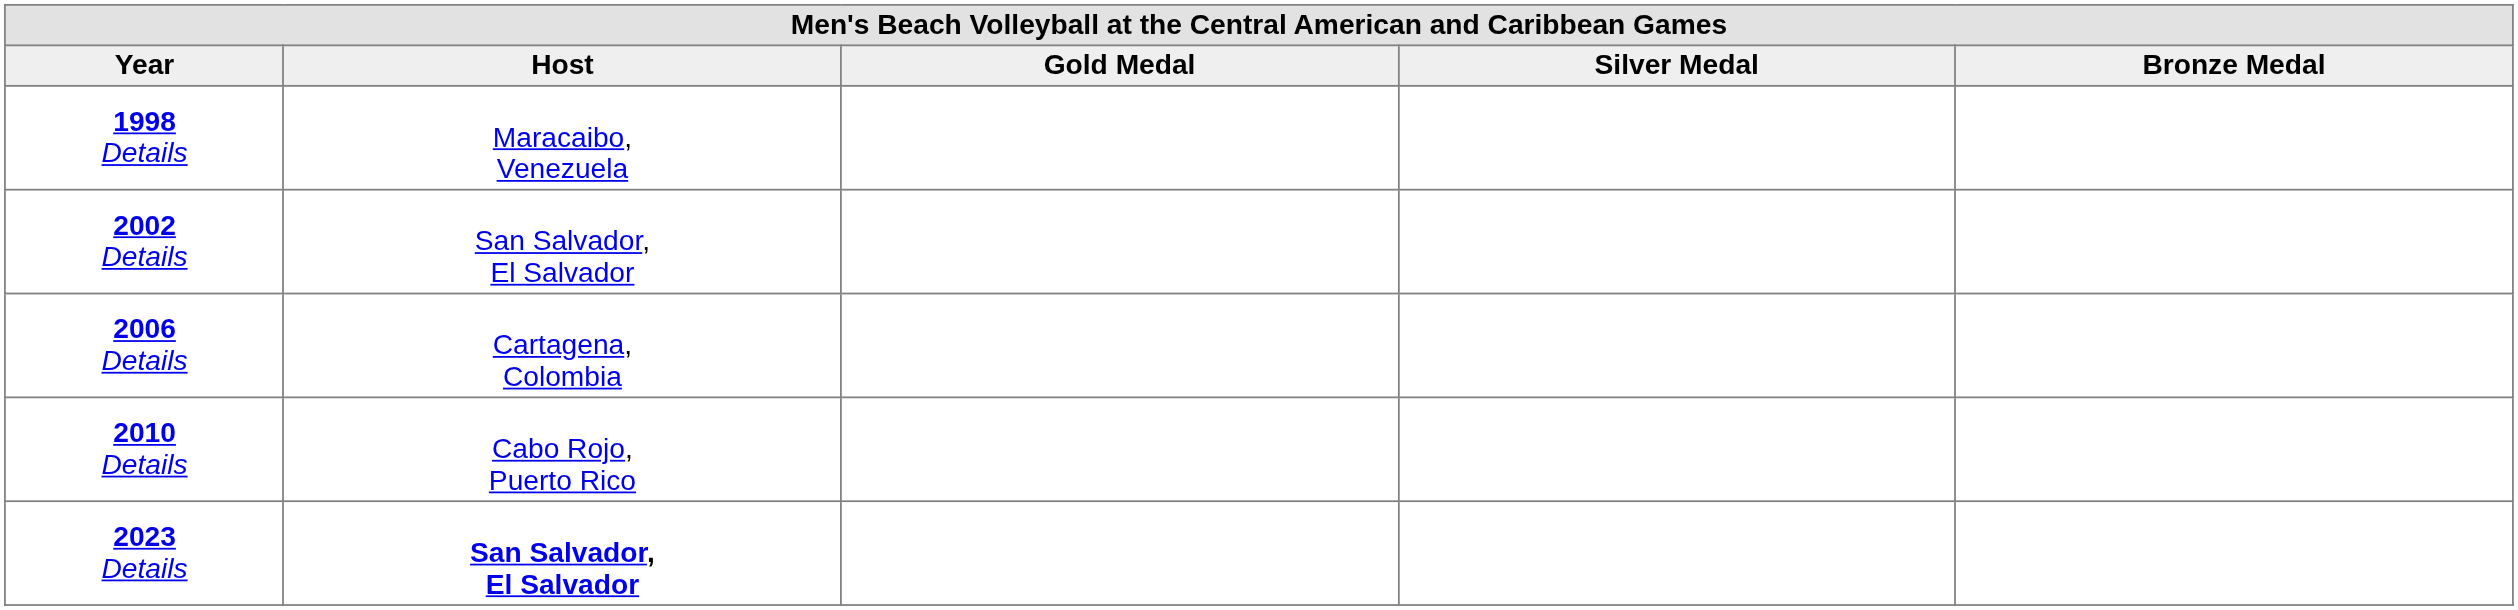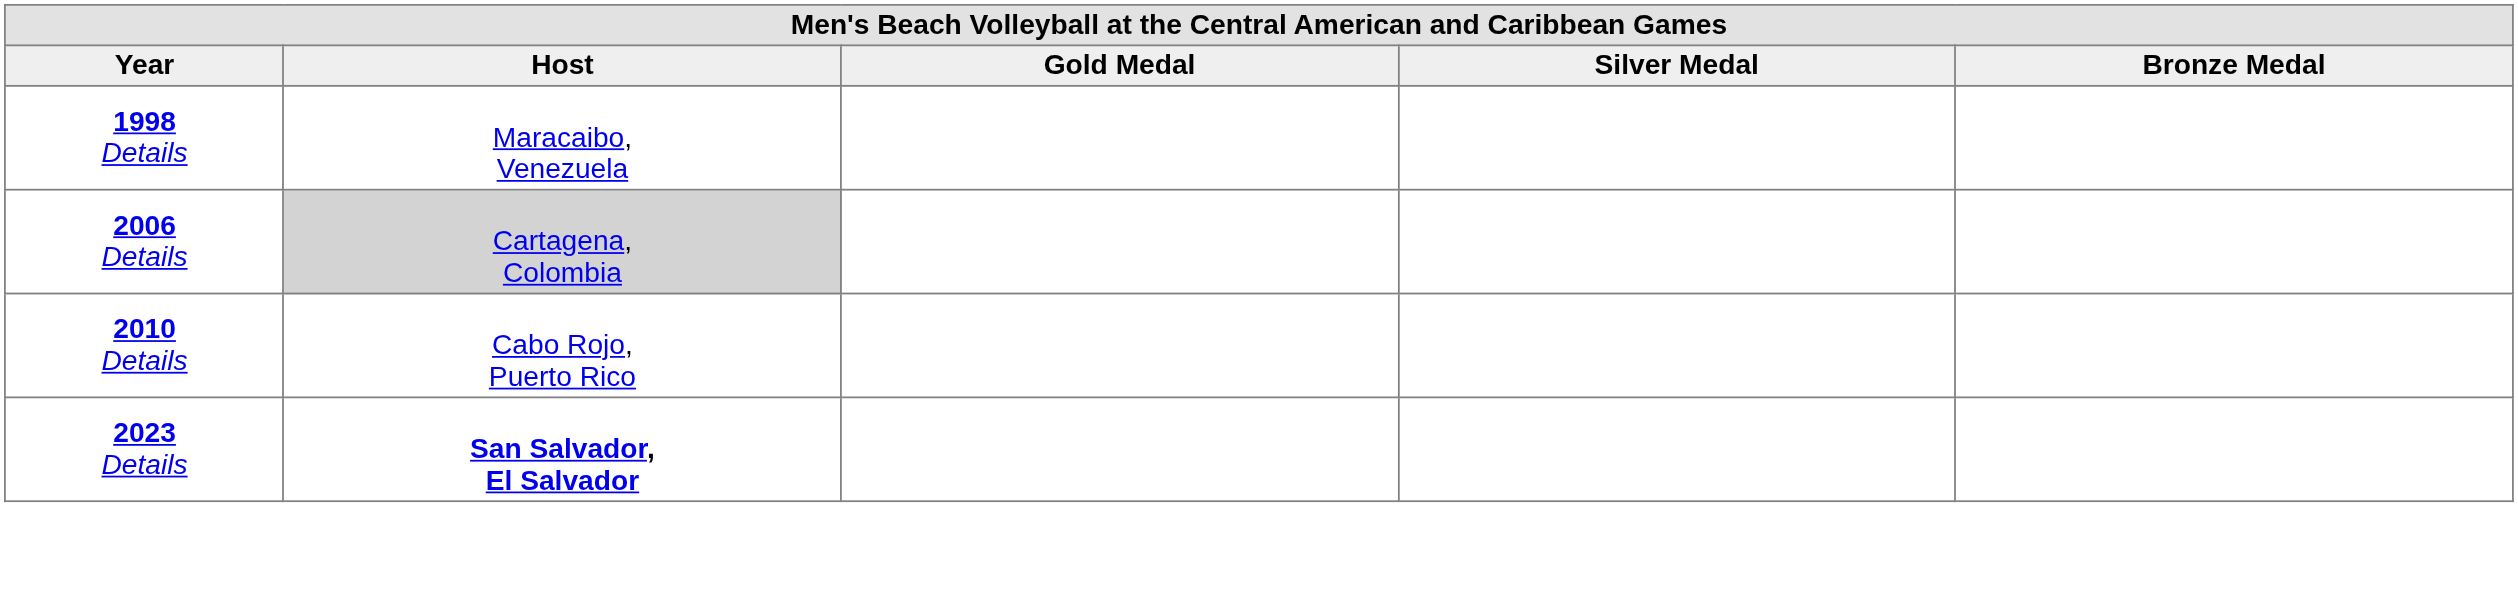- row: 2002 Details | San Salvador, El Salvador
2006 Details | Host: no background -> lightgrey background
